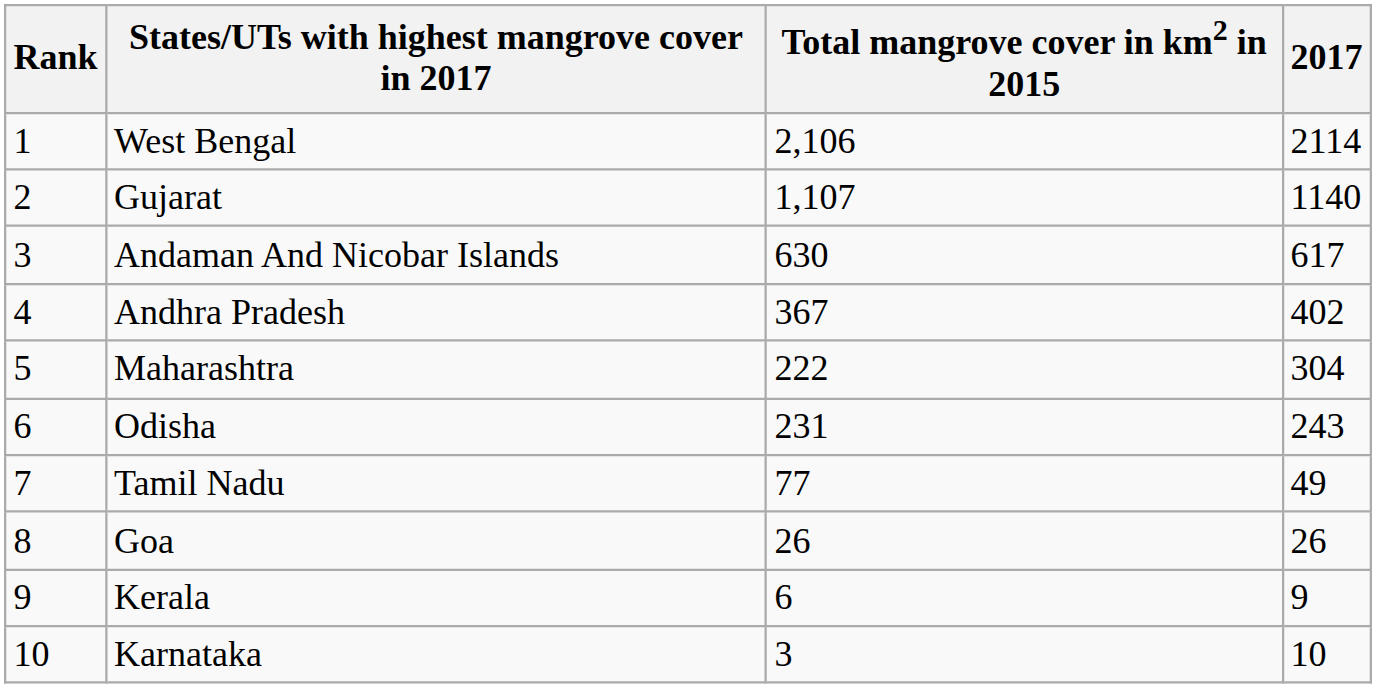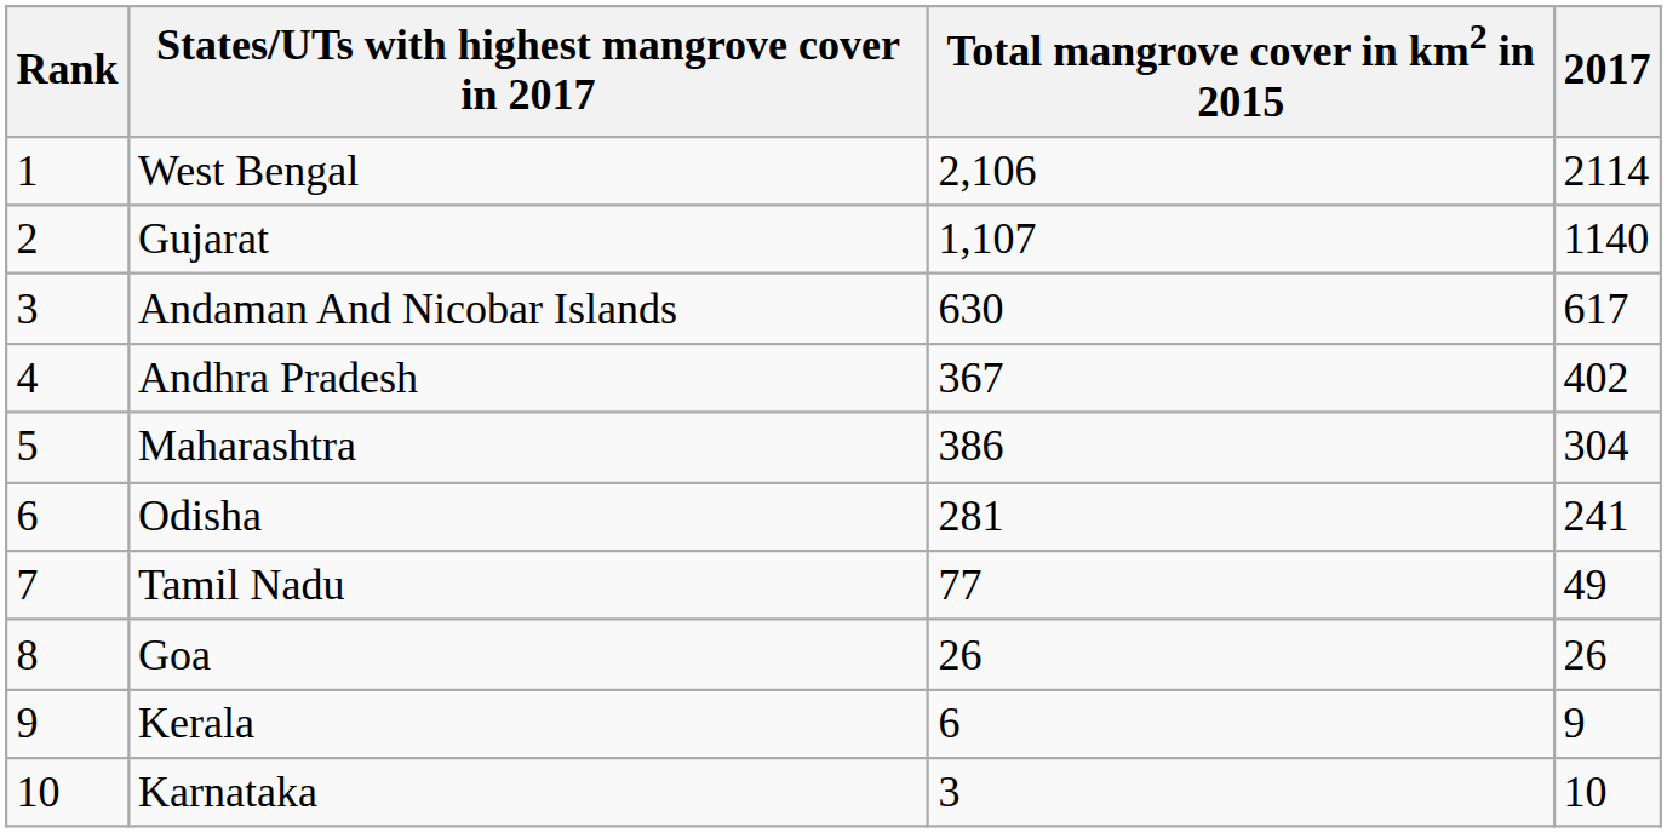Maharashtra | Total mangrove cover in km2 in 2015: 222 -> 386
Odisha | Total mangrove cover in km2 in 2015: 231 -> 281
Odisha | 2017: 243 -> 241
